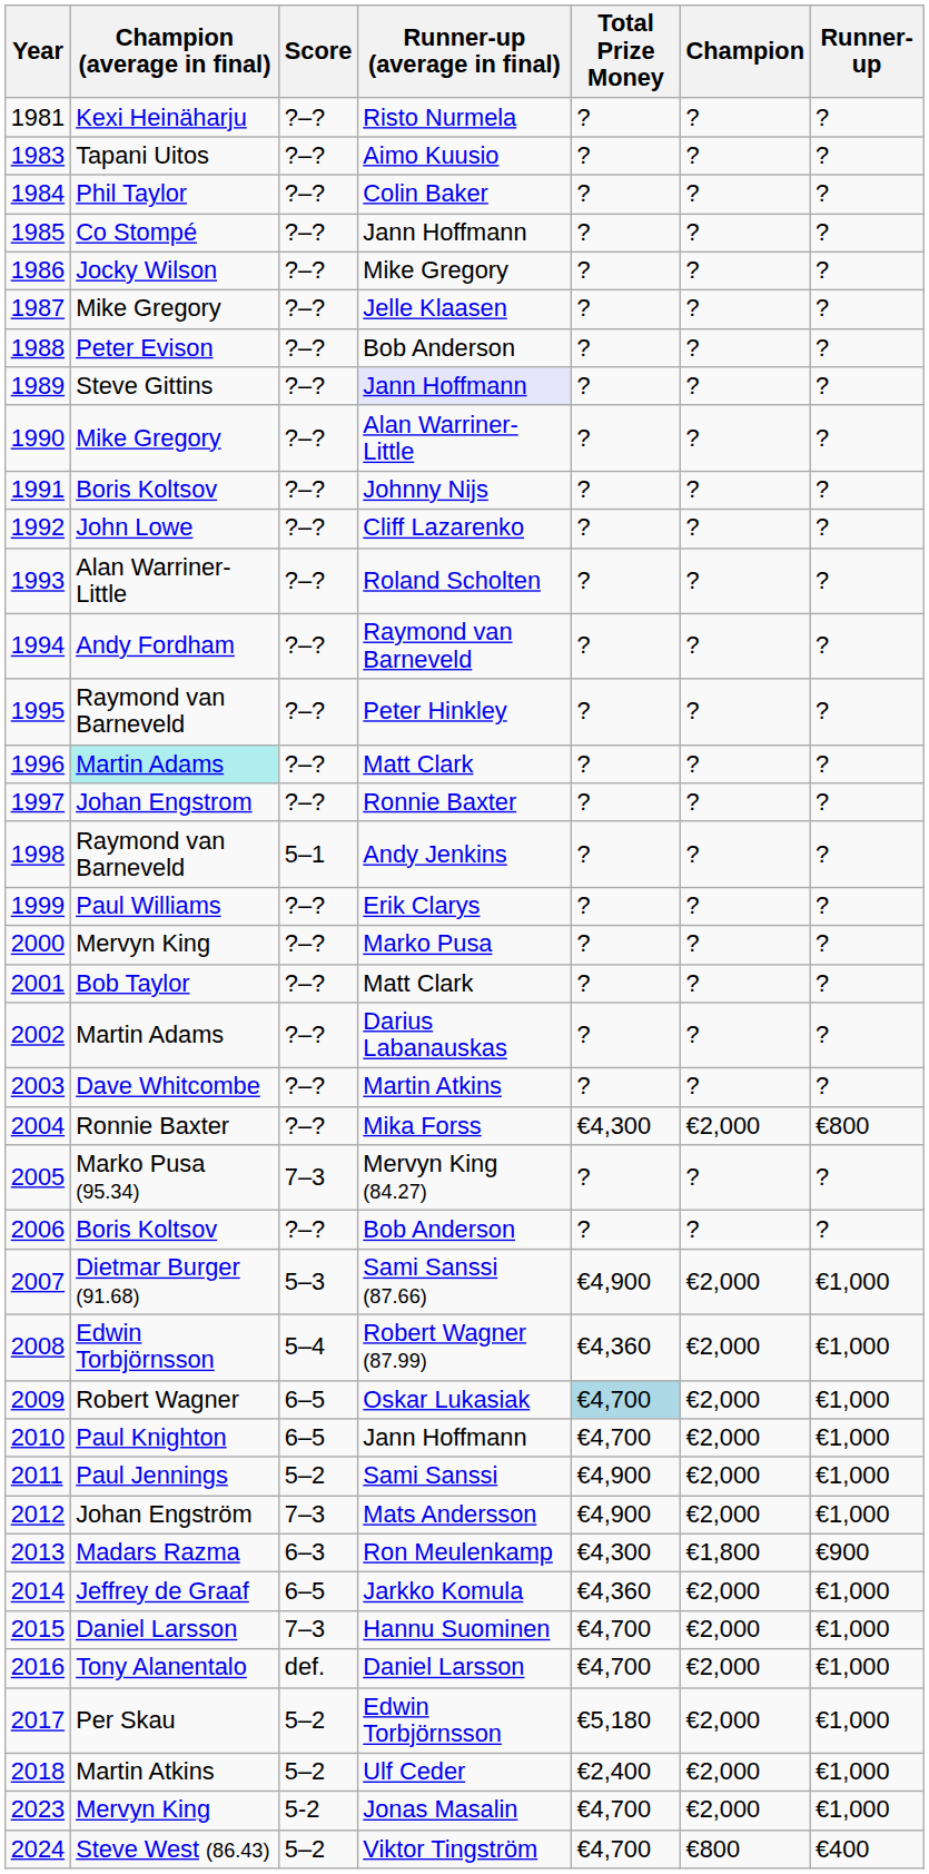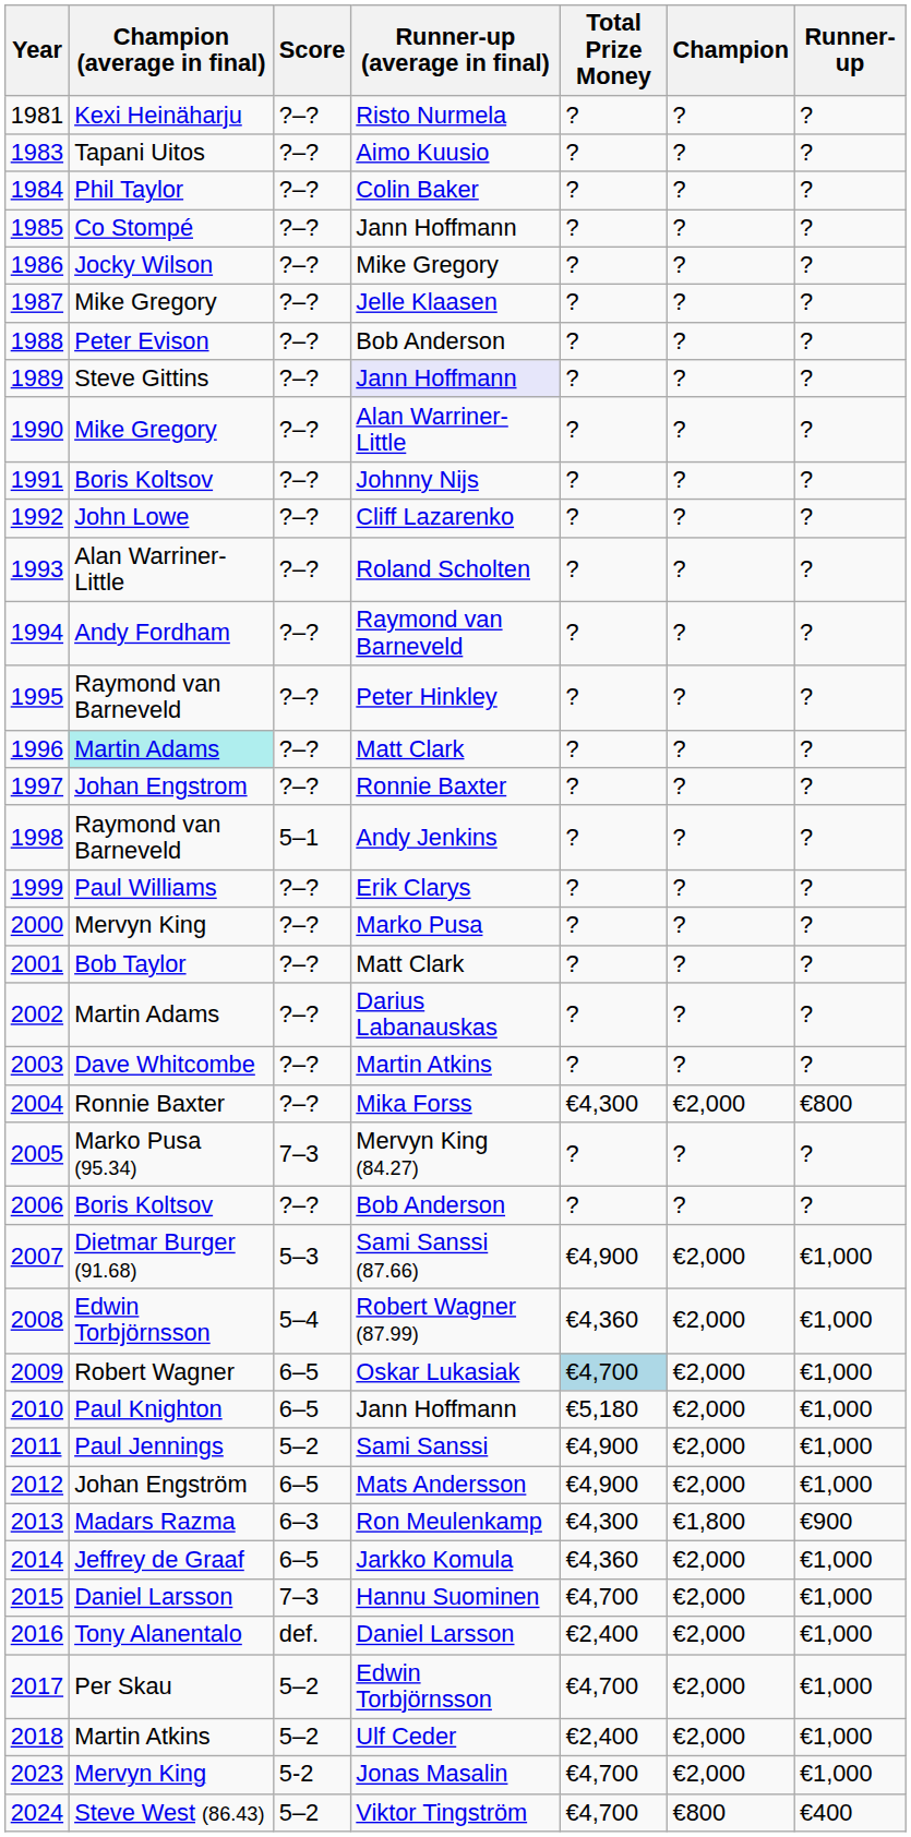2010 | Total Prize Money: €4,700 -> €5,180
2012 | Score: 7–3 -> 6–5
2016 | Total Prize Money: €4,700 -> €2,400
2017 | Total Prize Money: €5,180 -> €4,700
